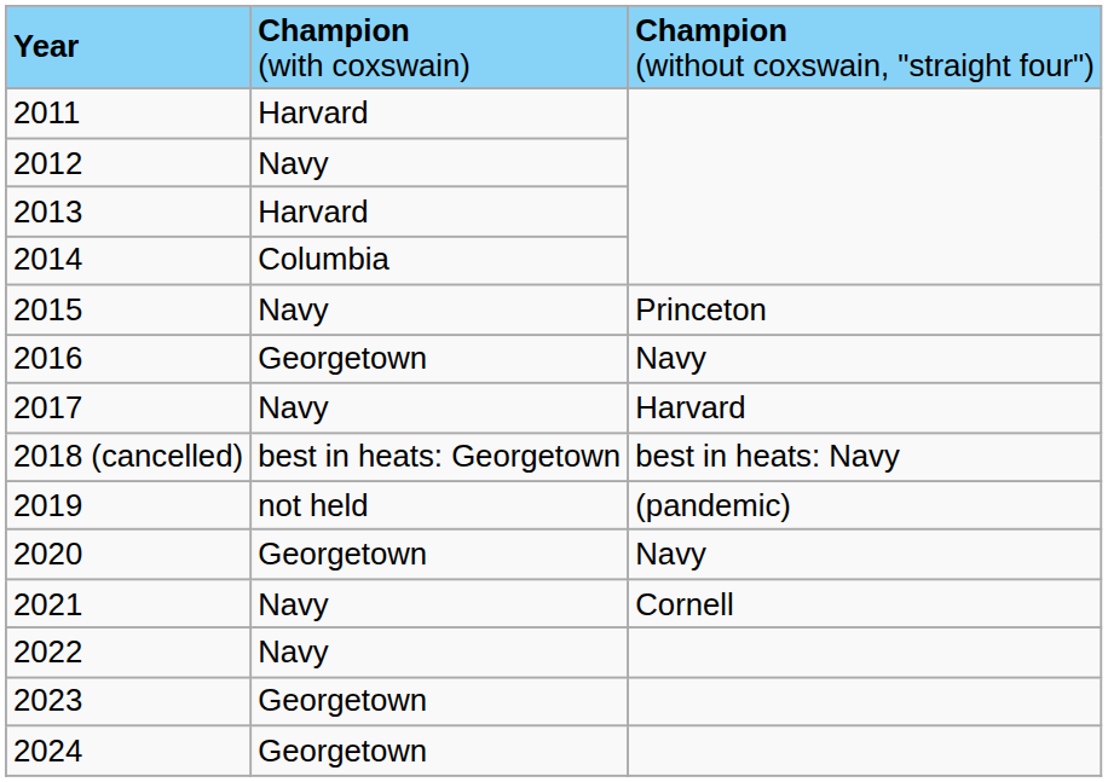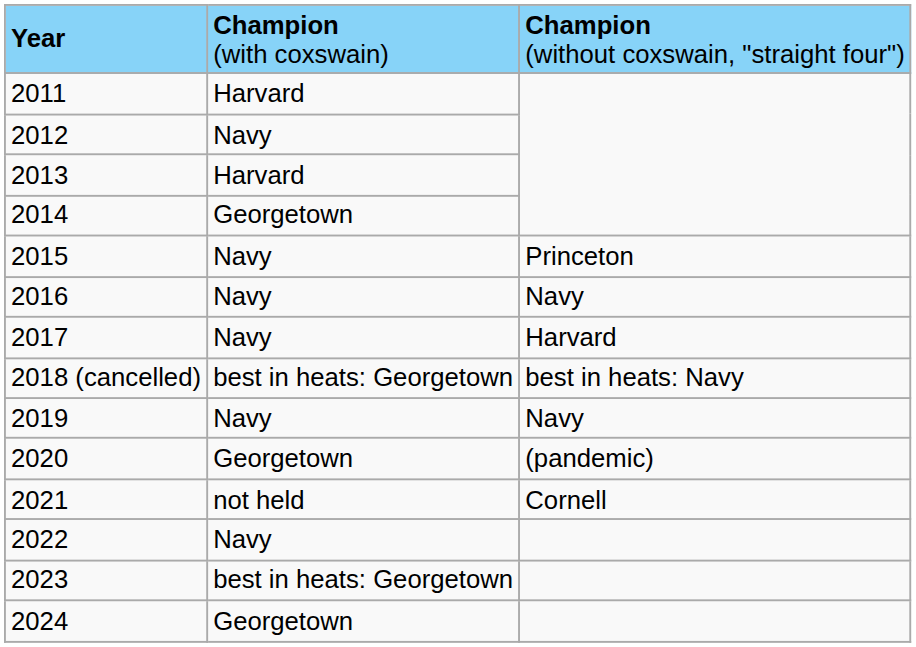2014 | column 2: Columbia -> Georgetown
2016 | column 2: Georgetown -> Navy
2019 | column 2: not held -> Navy
2019 | column 3: (pandemic) -> Navy
2020 | column 3: Navy -> (pandemic)
2021 | column 2: Navy -> not held
2023 | column 2: Georgetown -> best in heats: Georgetown
